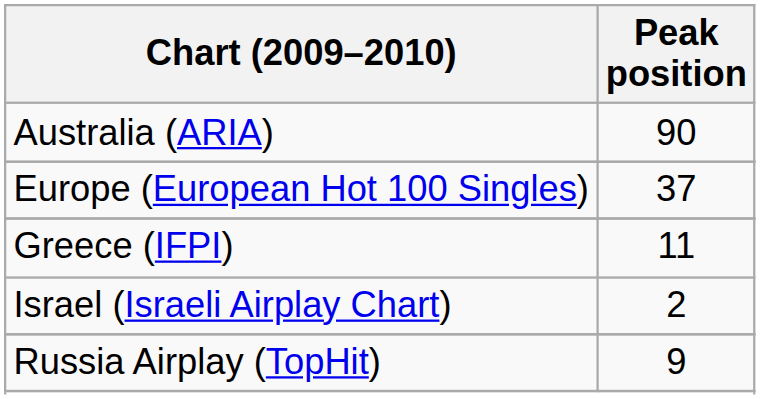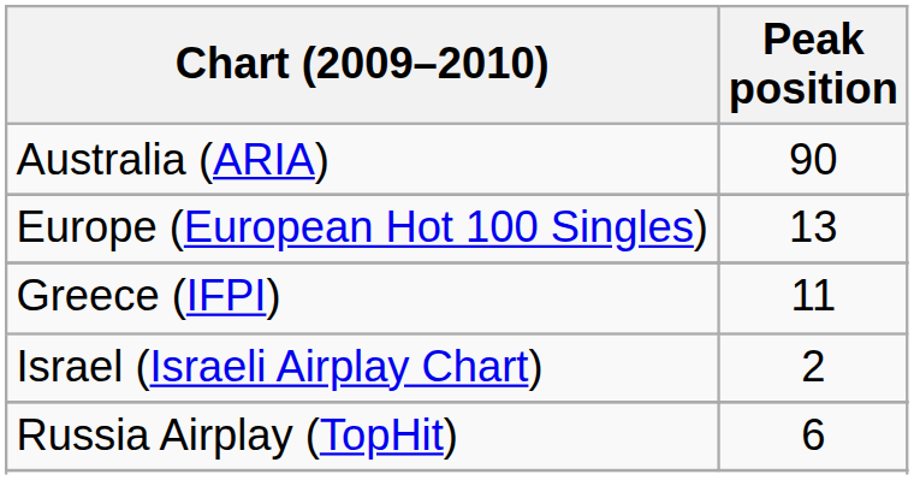Europe (European Hot 100 Singles) | Peak position: 37 -> 13
Russia Airplay (TopHit) | Peak position: 9 -> 6
